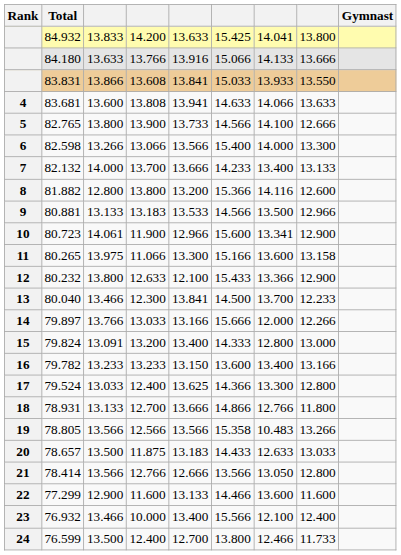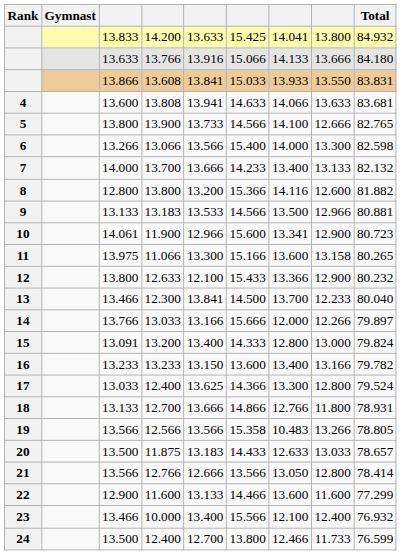columns swapped: Gymnast <-> Total
